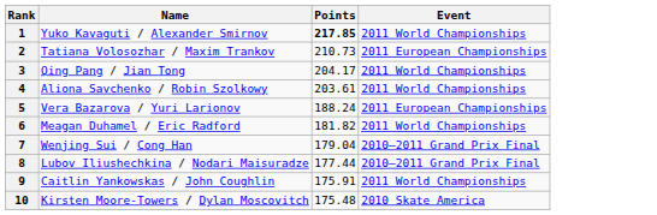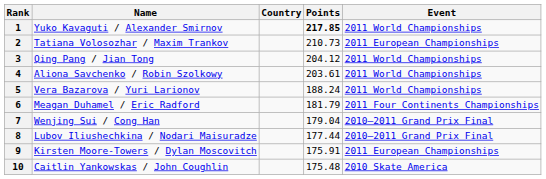+ column: Country
3 | Points: 204.17 -> 204.12
5 | Event: 2011 European Championships -> 2011 World Championships
6 | Points: 181.82 -> 181.79
6 | Event: 2011 World Championships -> 2011 Four Continents Championships
9 | Name: Caitlin Yankowskas / John Coughlin -> Kirsten Moore-Towers / Dylan Moscovitch
9 | Event: 2011 World Championships -> 2011 European Championships
10 | Name: Kirsten Moore-Towers / Dylan Moscovitch -> Caitlin Yankowskas / John Coughlin
